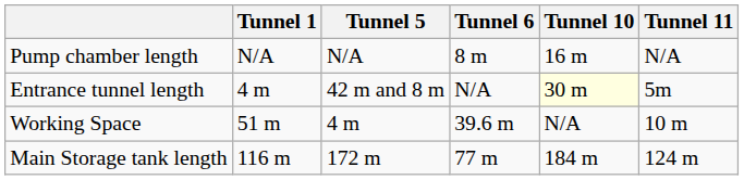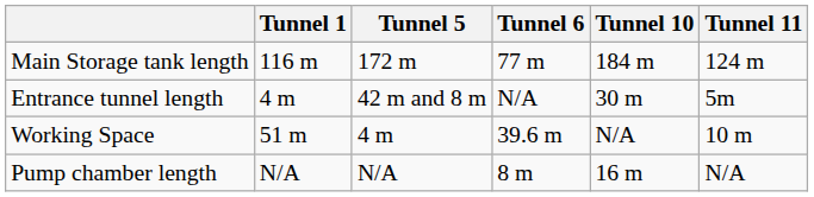rows swapped: Main Storage tank length <-> Pump chamber length
Entrance tunnel length | Tunnel 10: lightyellow background -> no background
